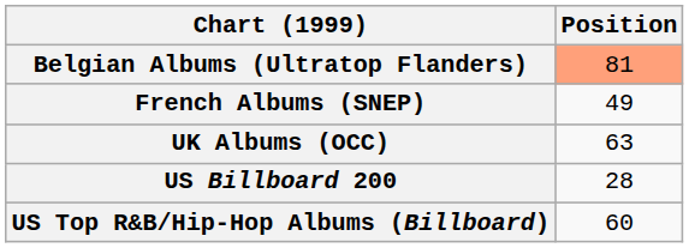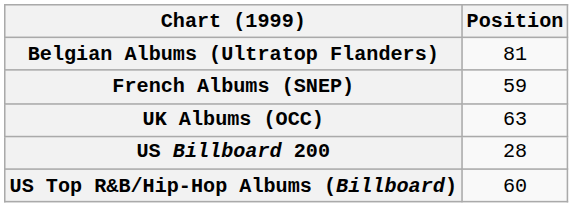Belgian Albums (Ultratop Flanders) | Position: lightsalmon background -> no background
French Albums (SNEP) | Position: 49 -> 59
